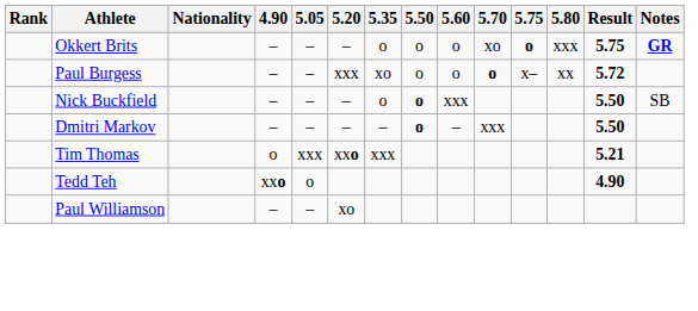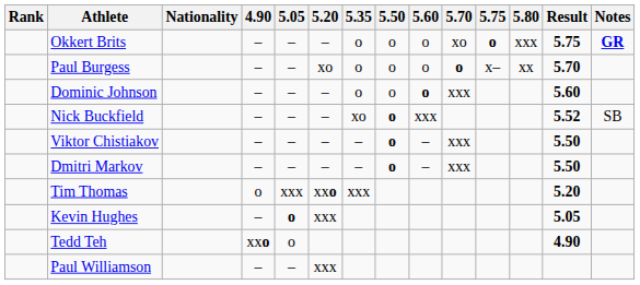Paul Burgess | 5.20: xxx -> xo
Paul Burgess | 5.35: xo -> o
Paul Burgess | Result: 5.72 -> 5.70
+ row: Dominic Johnson | – | – | – | o | o | o | xxx | 5.60
Nick Buckfield | 5.35: o -> xo
Nick Buckfield | Result: 5.50 -> 5.52
+ row: Viktor Chistiakov | – | – | – | – | o | – | xxx | 5.50
Tim Thomas | Result: 5.21 -> 5.20
+ row: Kevin Hughes | – | o | xxx | 5.05
Paul Williamson | 5.20: xo -> xxx
